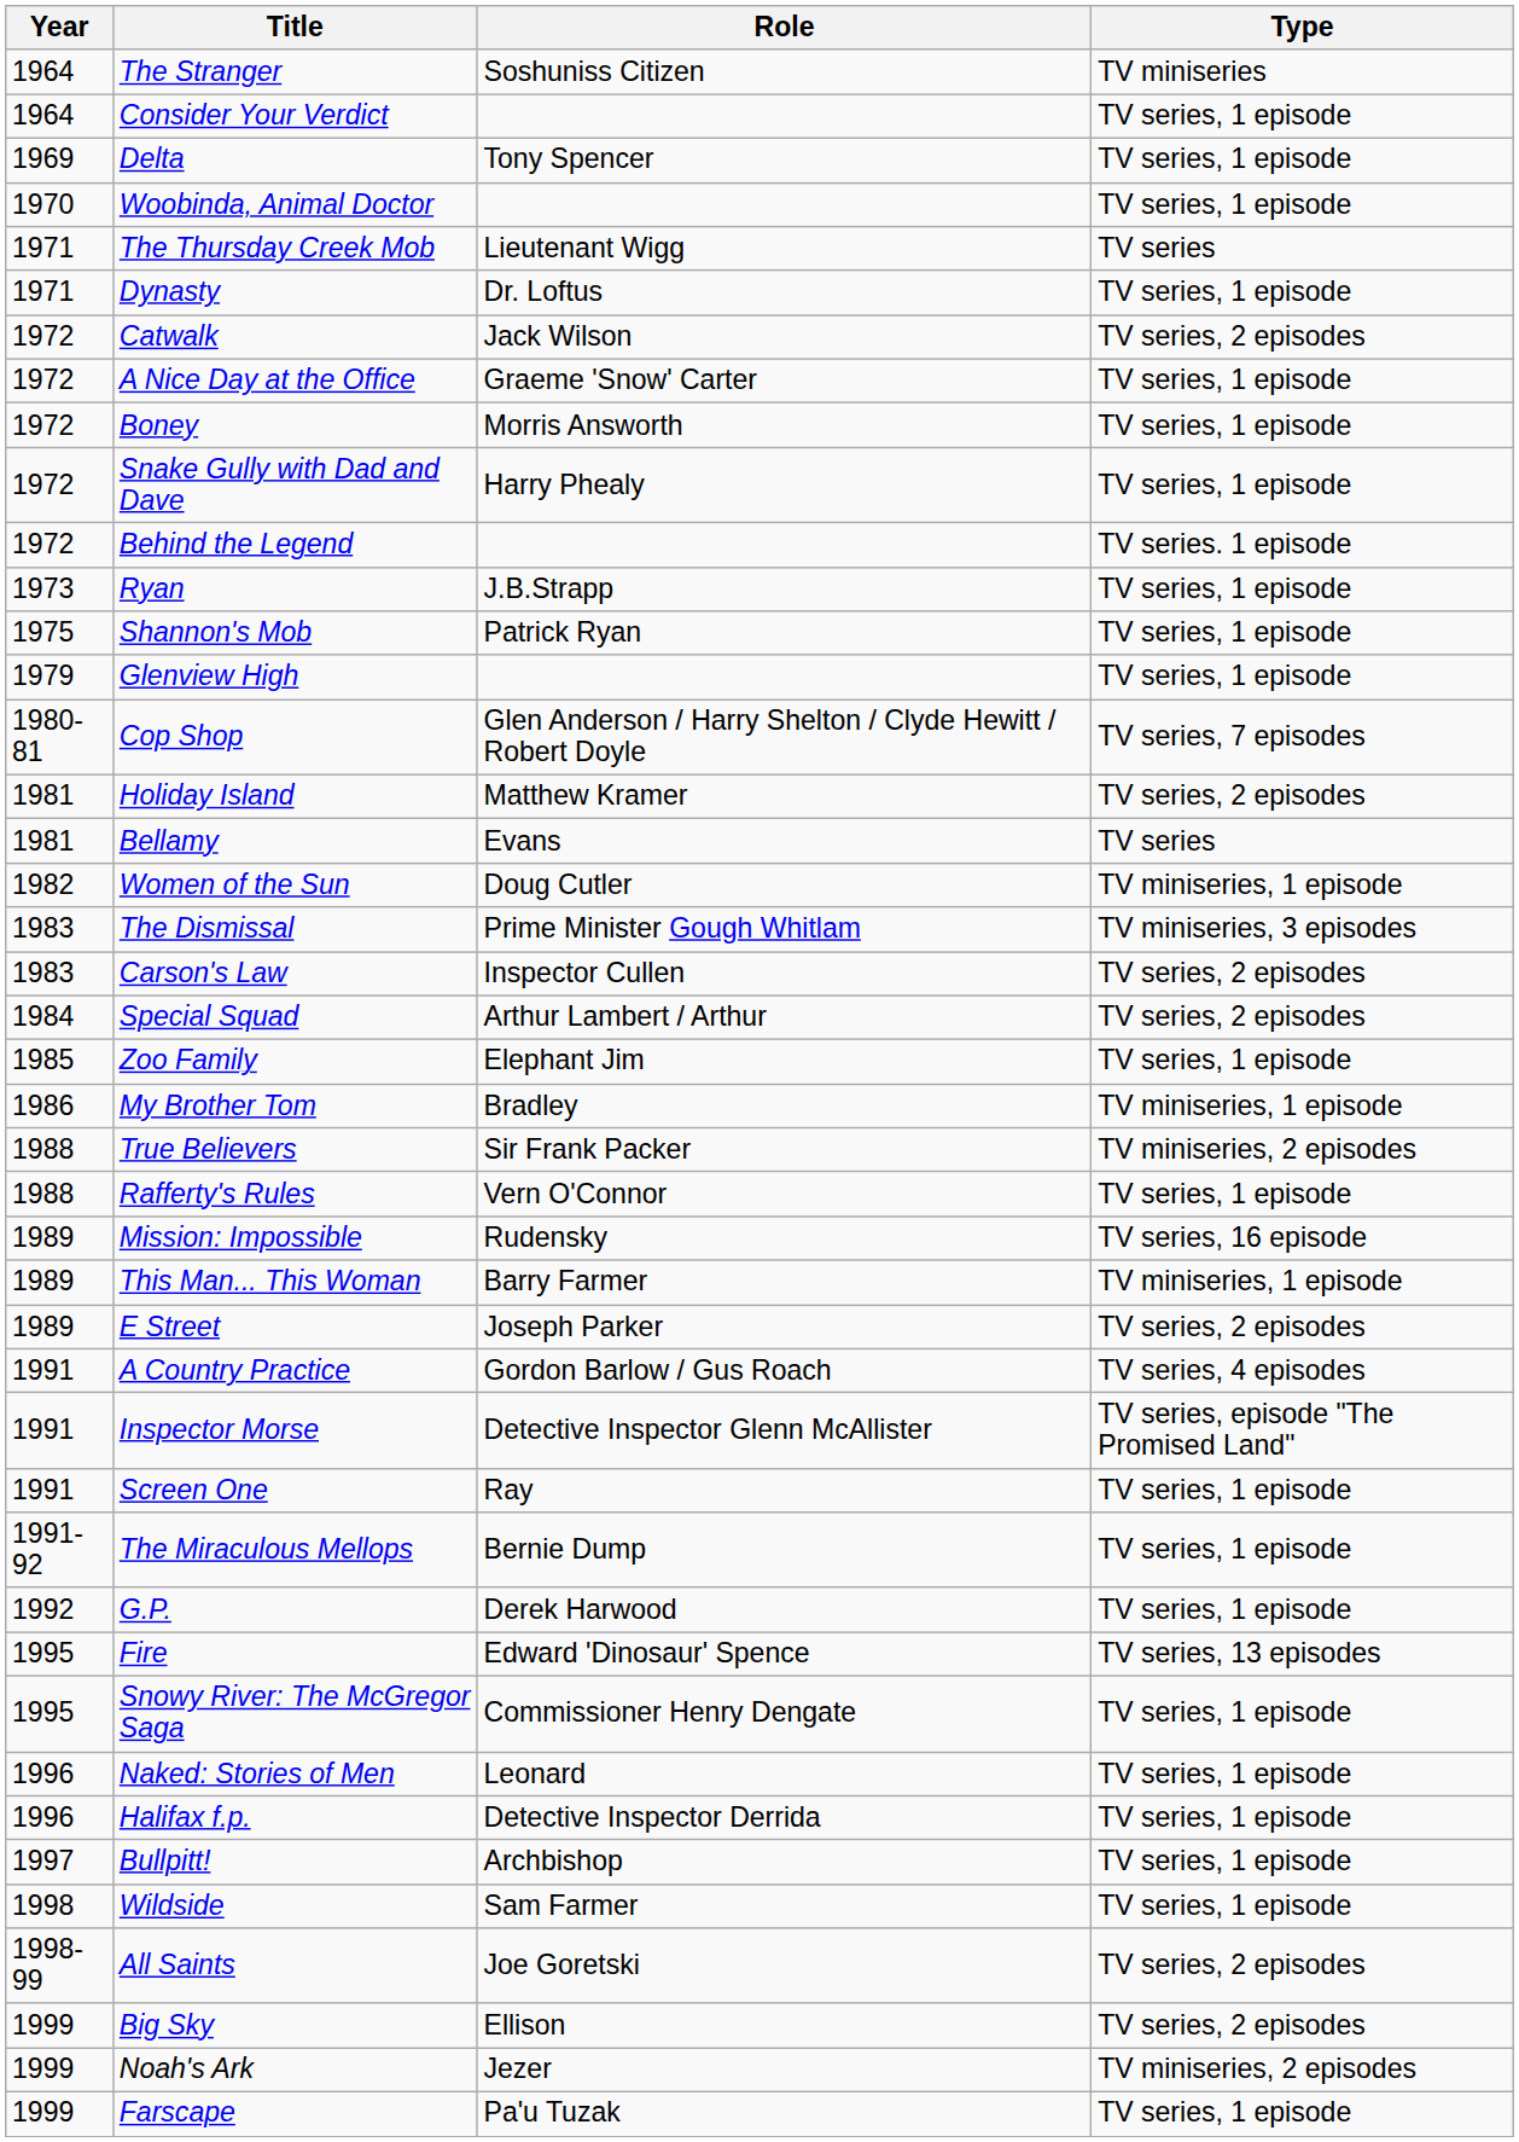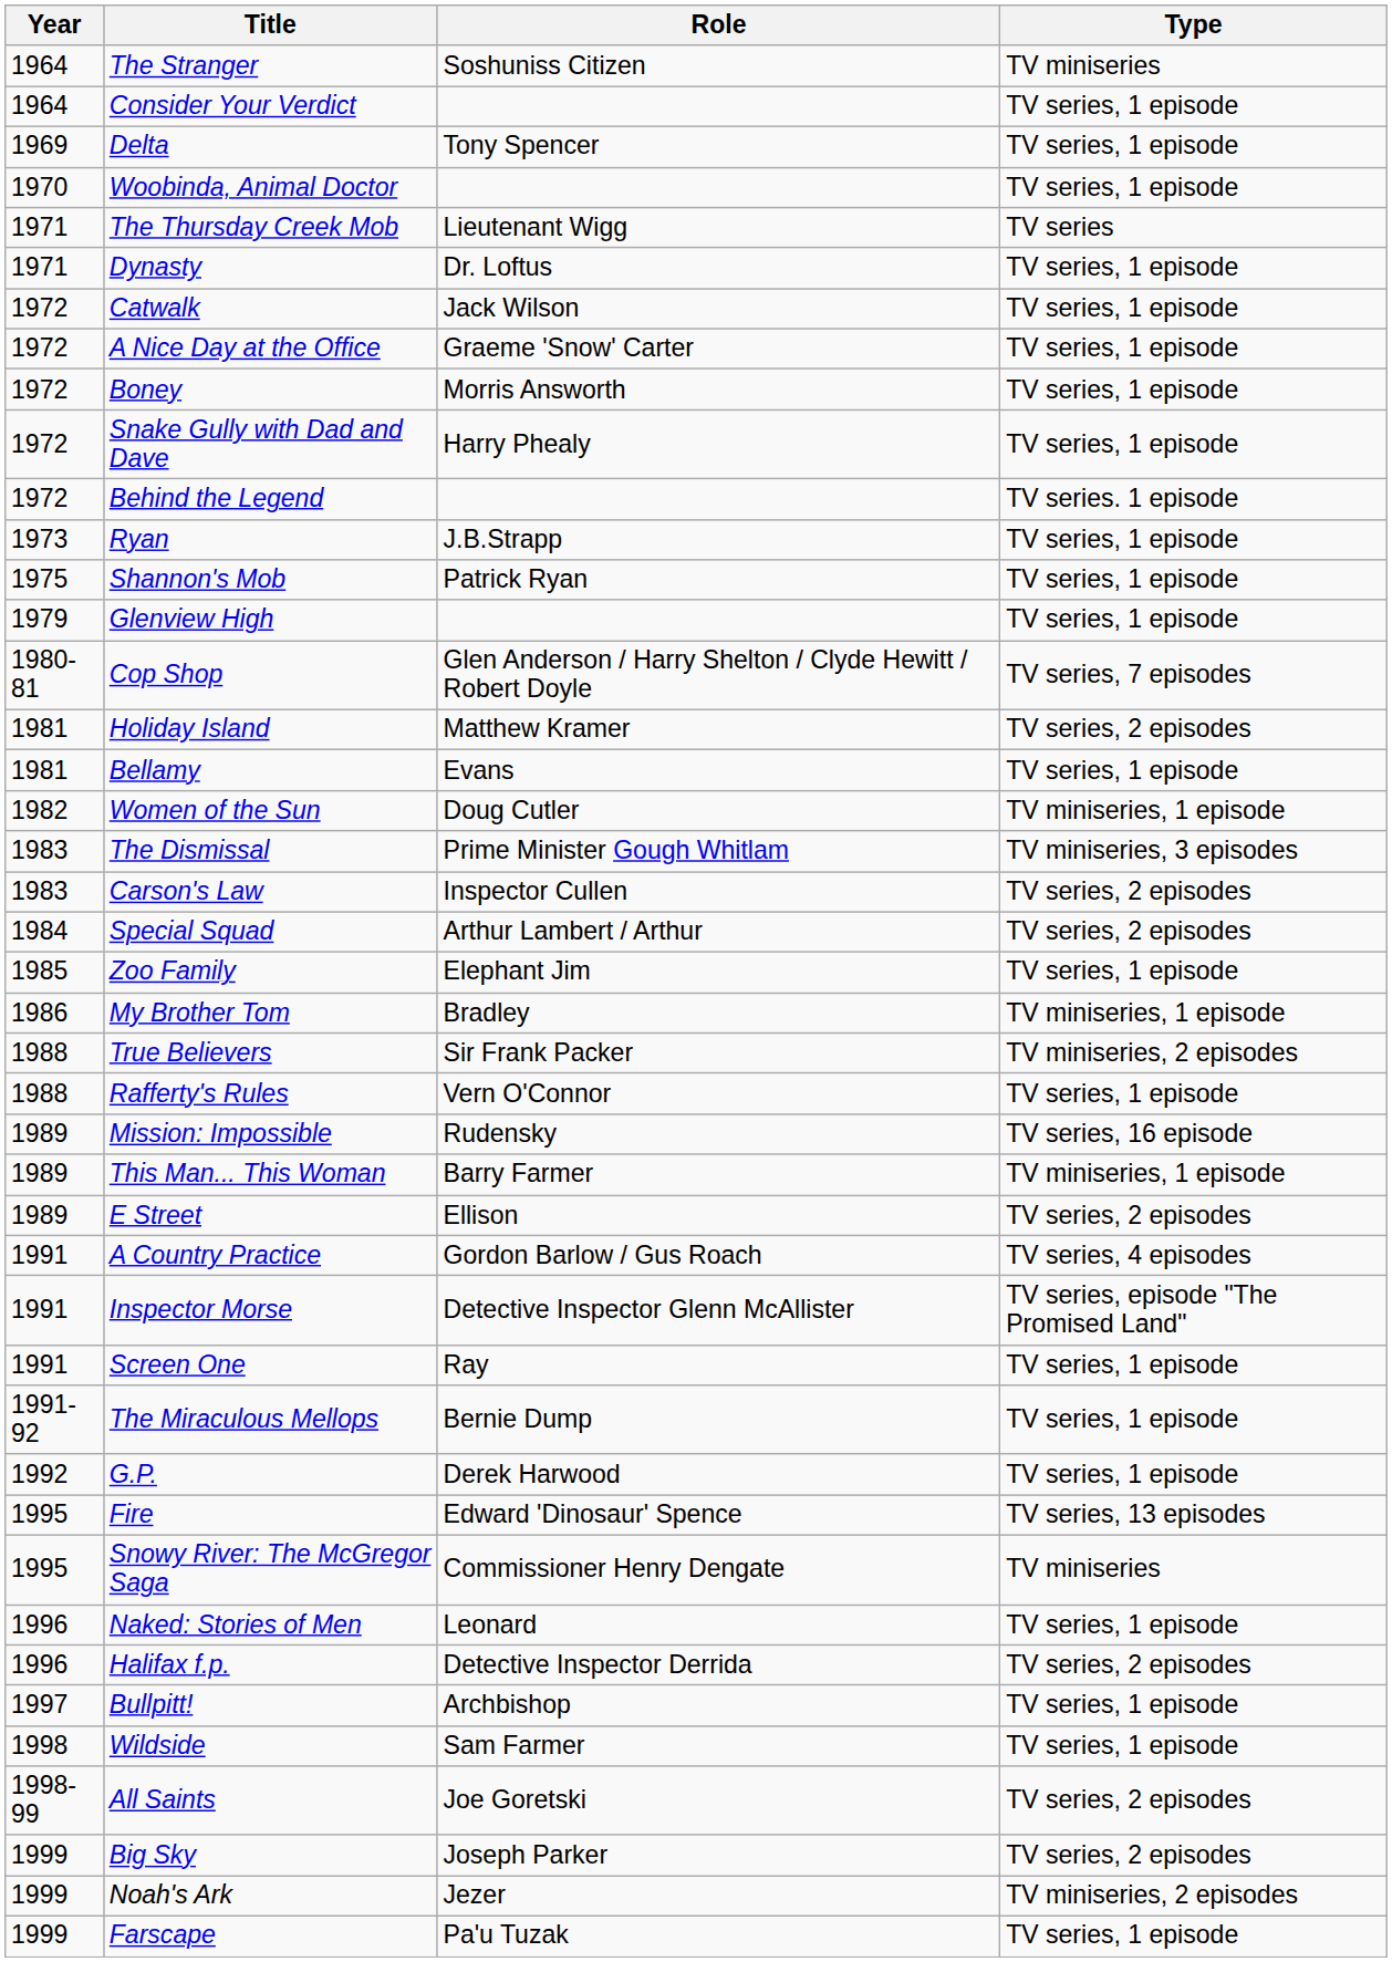Catwalk | Type: TV series, 2 episodes -> TV series, 1 episode
Bellamy | Type: TV series -> TV series, 1 episode
E Street | Role: Joseph Parker -> Ellison
Snowy River: The McGregor Saga | Type: TV series, 1 episode -> TV miniseries
Halifax f.p. | Type: TV series, 1 episode -> TV series, 2 episodes
Big Sky | Role: Ellison -> Joseph Parker
